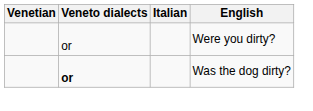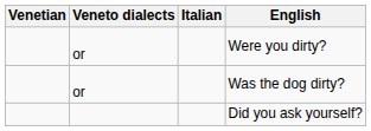Was the dog dirty? | Veneto dialects: bold -> normal
+ row: Did you ask yourself?
